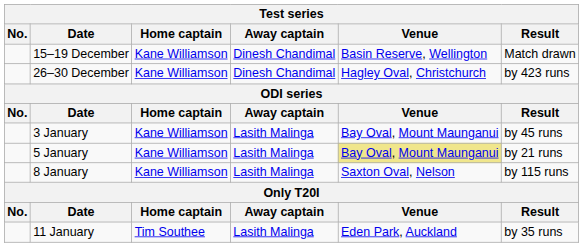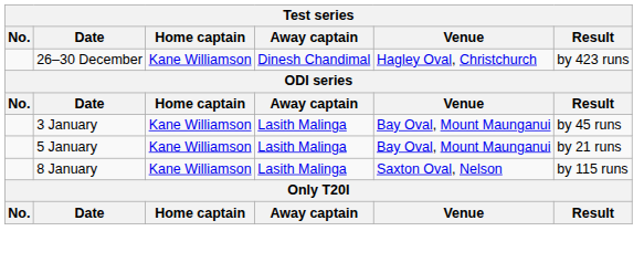- row: 15–19 December | Kane Williamson | Dinesh Chandimal | Basin Reserve, Wellington | Match drawn
5 January | Venue: khaki background -> no background
- row: 11 January | Tim Southee | Lasith Malinga | Eden Park, Auckland | by 35 runs
